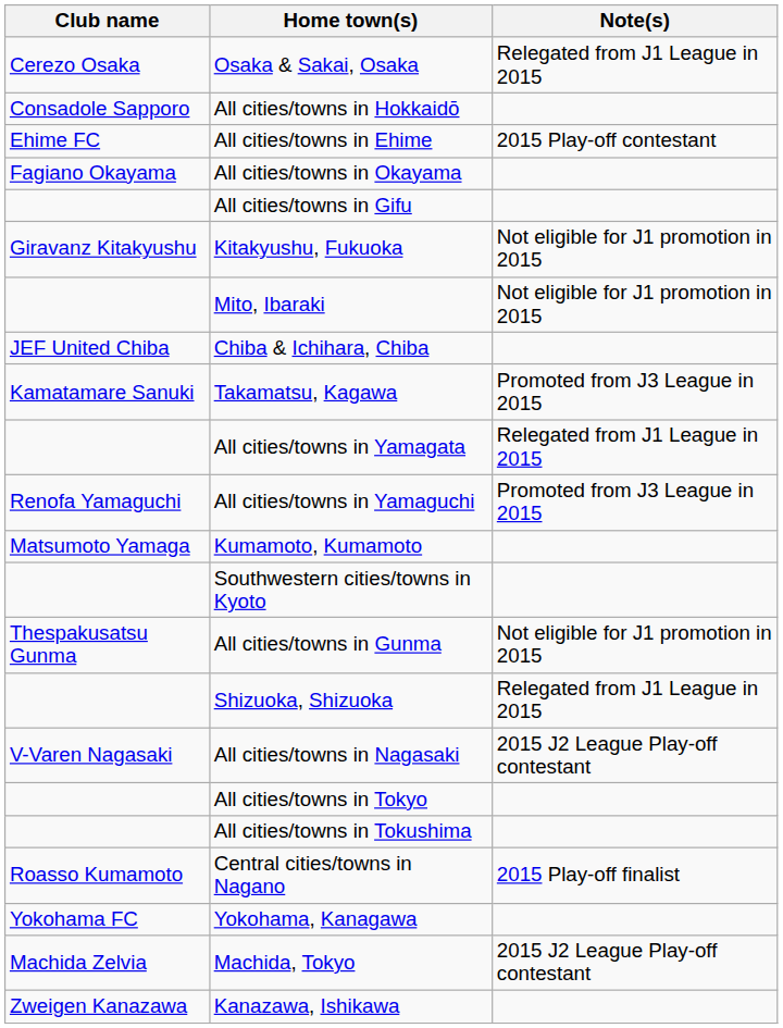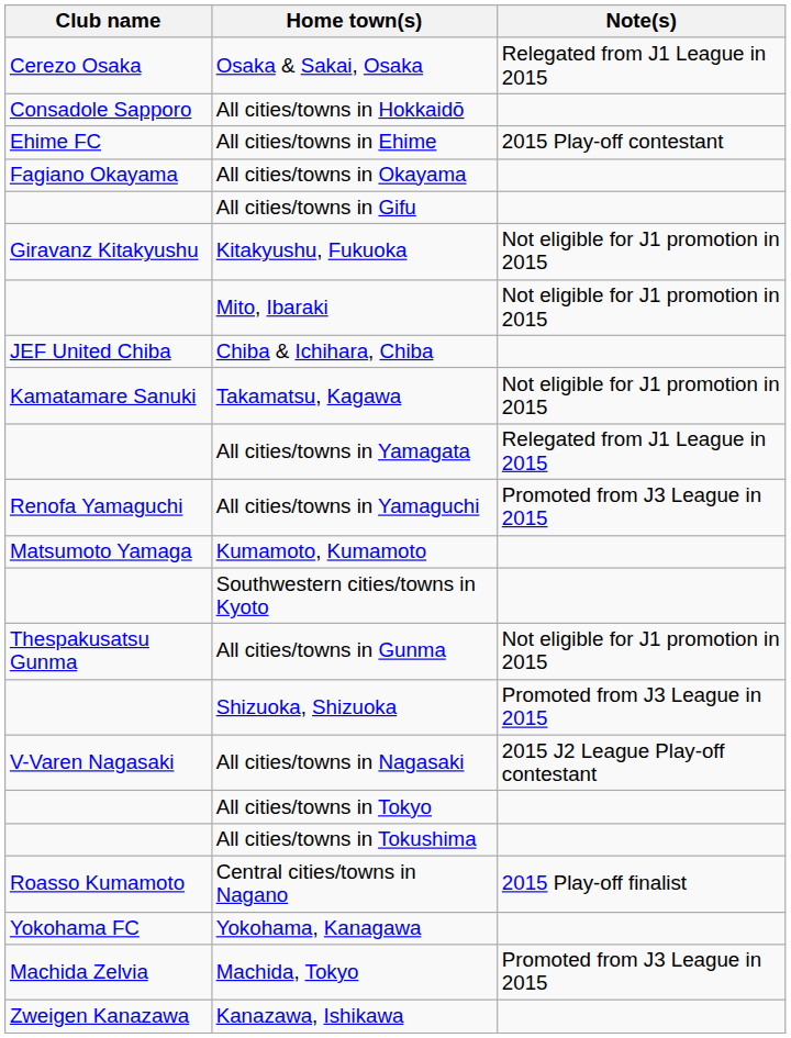Takamatsu, Kagawa | Note(s): Promoted from J3 League in 2015 -> Not eligible for J1 promotion in 2015
Shizuoka, Shizuoka | Note(s): Relegated from J1 League in 2015 -> Promoted from J3 League in 2015
Machida, Tokyo | Note(s): 2015 J2 League Play-off contestant -> Promoted from J3 League in 2015
